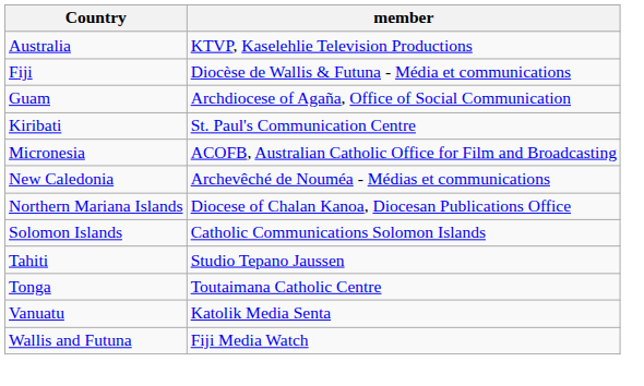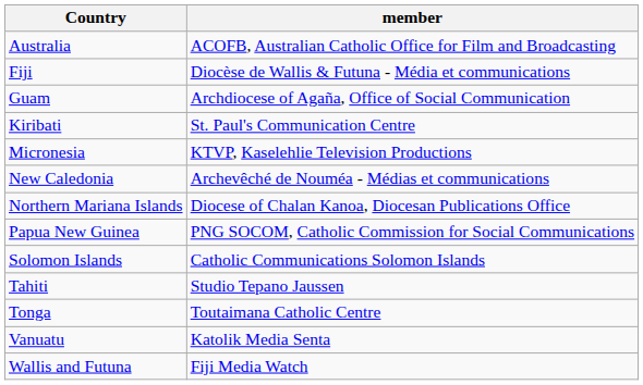Australia | member: KTVP, Kaselehlie Television Productions -> ACOFB, Australian Catholic Office for Film and Broadcasting
Micronesia | member: ACOFB, Australian Catholic Office for Film and Broadcasting -> KTVP, Kaselehlie Television Productions
+ row: Papua New Guinea | PNG SOCOM, Catholic Commission for Social Communications
